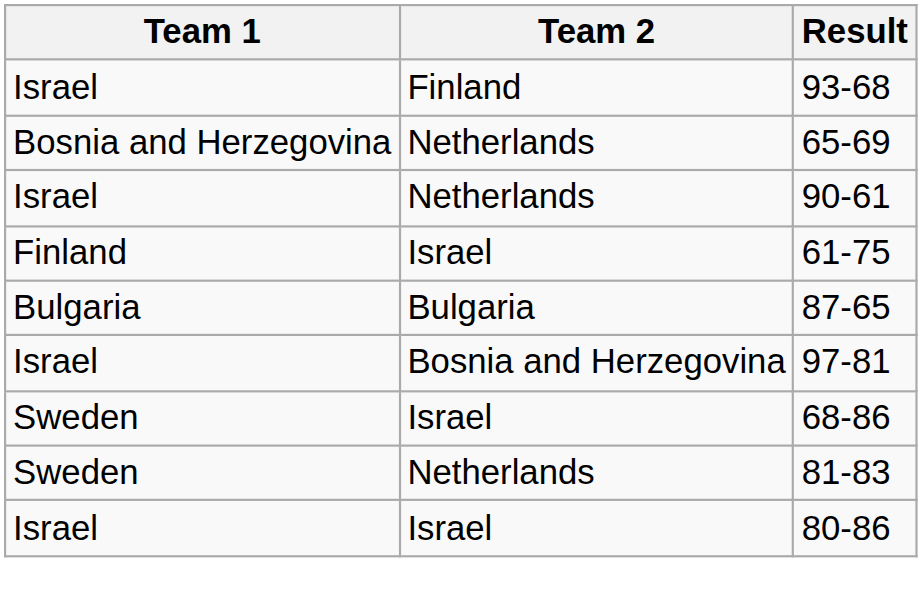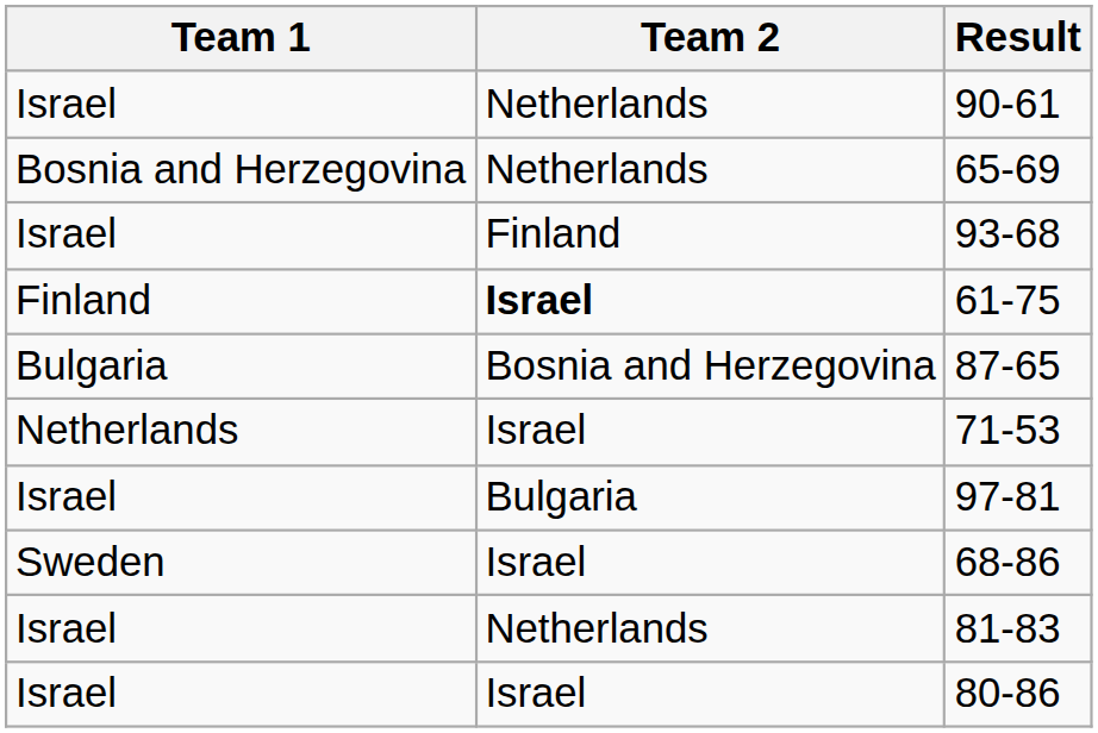rows swapped: 90-61 <-> 93-68
61-75 | Team 2: normal -> bold
87-65 | Team 2: Bulgaria -> Bosnia and Herzegovina
+ row: Netherlands | Israel | 71-53
97-81 | Team 2: Bosnia and Herzegovina -> Bulgaria
81-83 | Team 1: Sweden -> Israel
